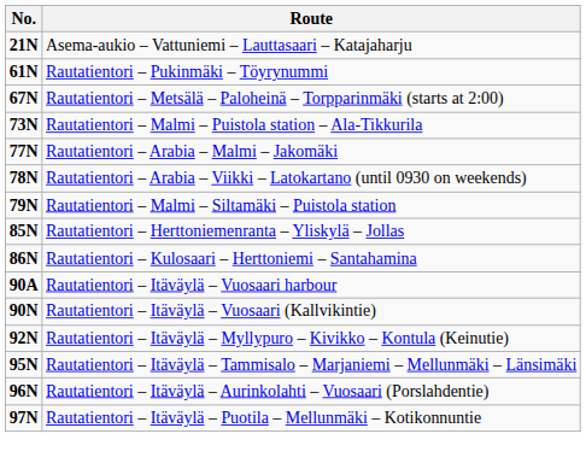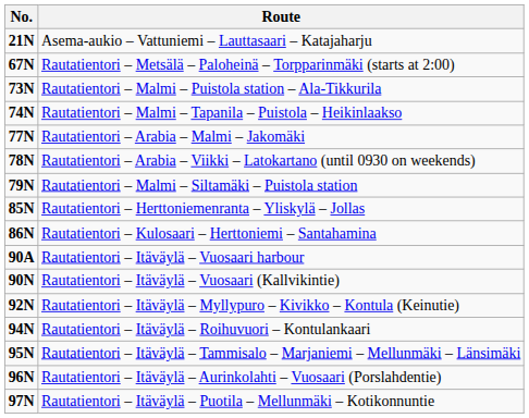- row: 61N | Rautatientori – Pukinmäki – Töyrynummi
+ row: 74N | Rautatientori – Malmi – Tapanila – Puistola – Heikinlaakso
+ row: 94N | Rautatientori – Itäväylä – Roihuvuori – Kontulankaari
